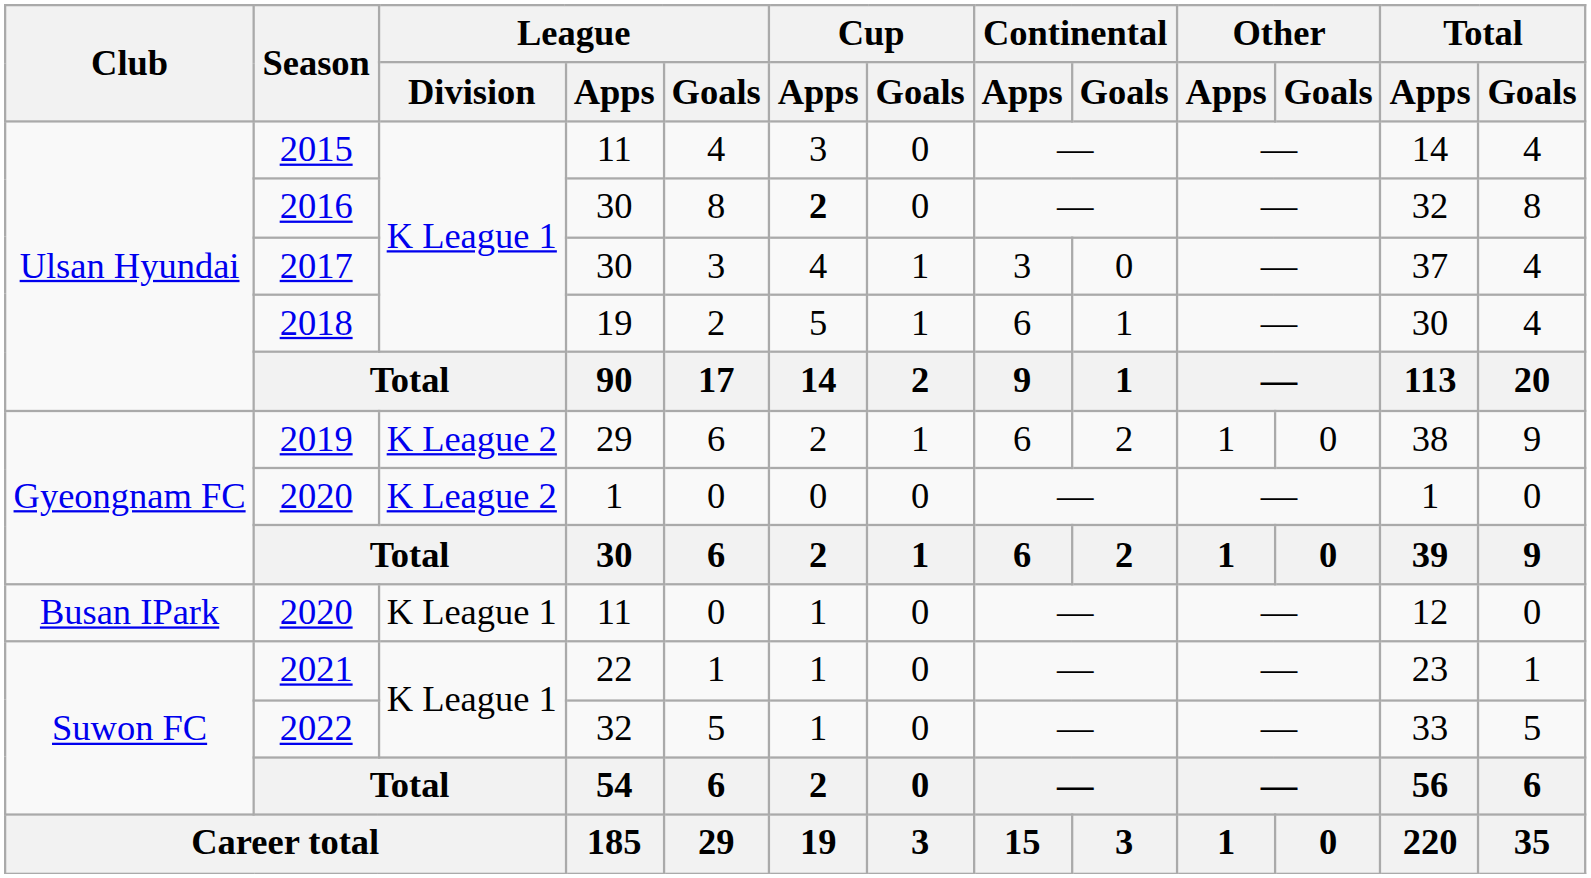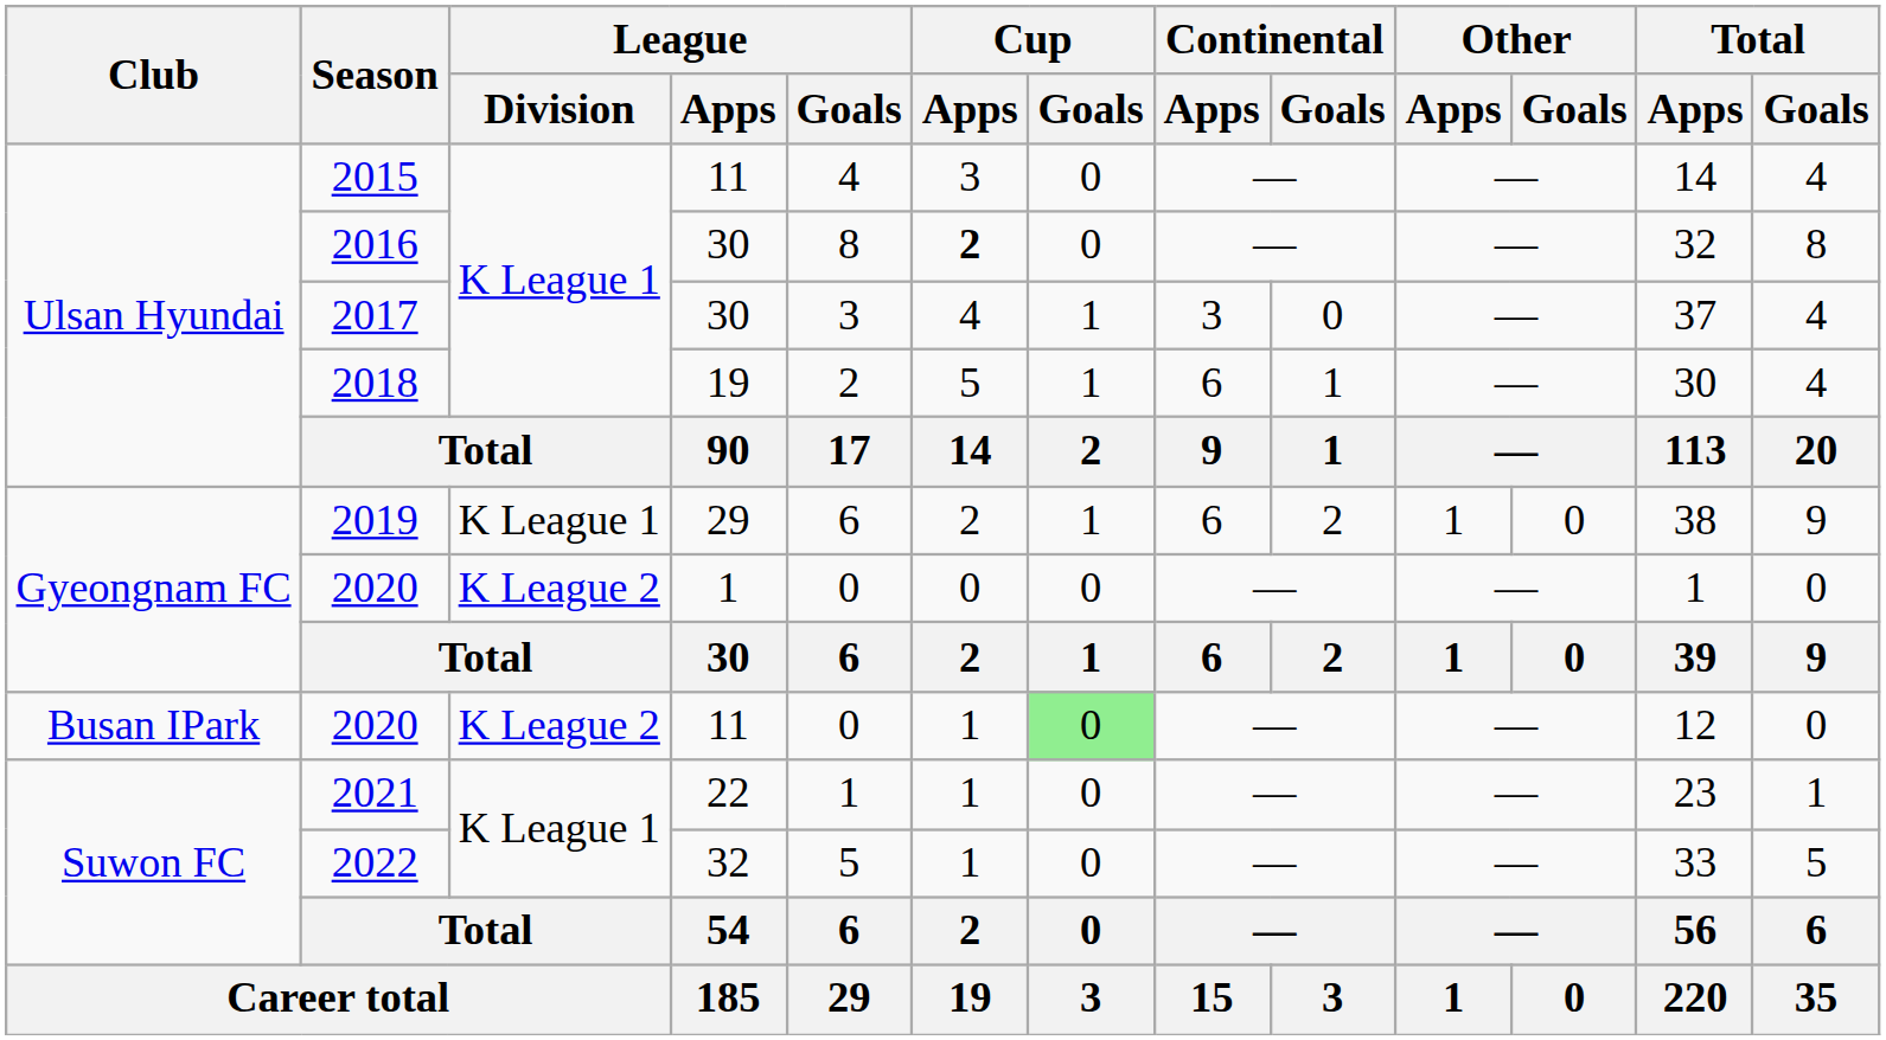2019 | League / Division: K League 2 -> K League 1
2020 / 11 | League / Division: K League 1 -> K League 2
2020 / 11 | Cup / Goals: no background -> lightgreen background
